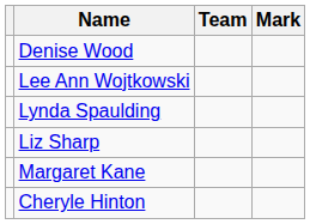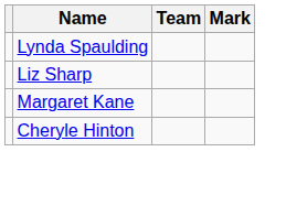- row: Denise Wood
- row: Lee Ann Wojtkowski
